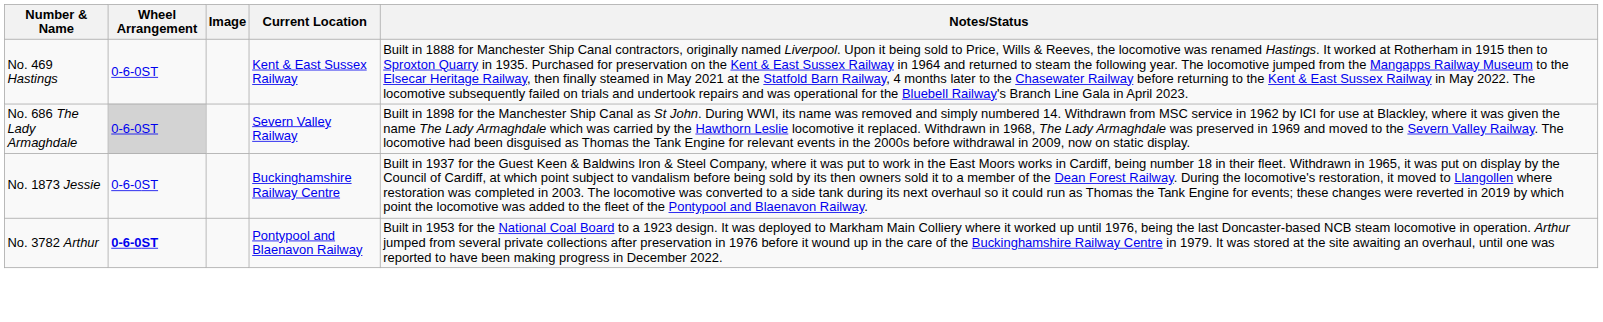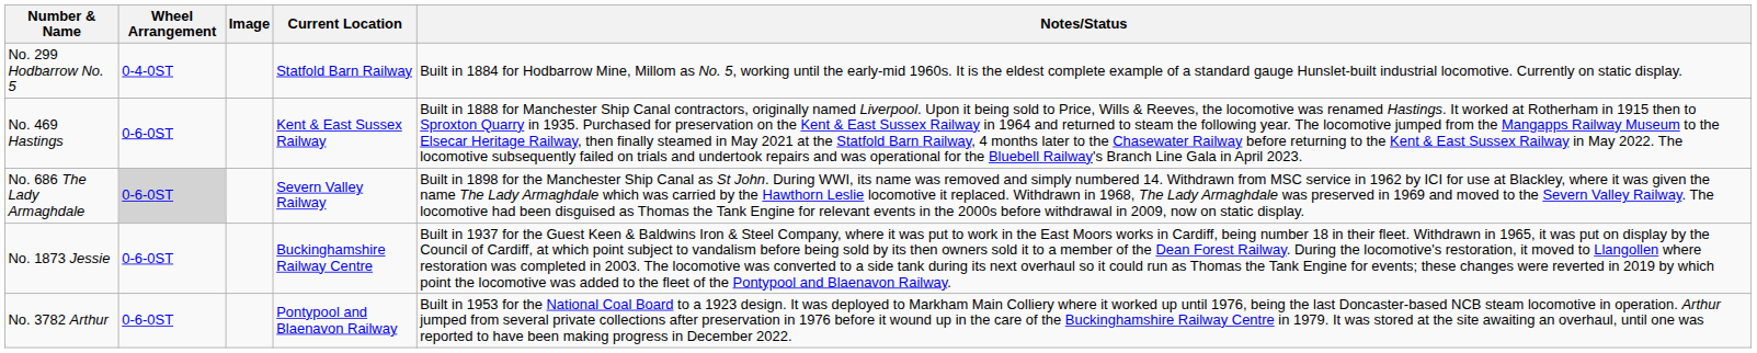+ row: No. 299 Hodbarrow No. 5 | 0-4-0ST | Statfold Barn Railway | Built in 1884 for Hodbarrow Mine, Millom as No. 5, working until the early-mid 1960s. It is the eldest complete example of a standard gauge Hunslet-built industrial locomotive. Currently on static display.
No. 3782 Arthur | Wheel Arrangement: bold -> normal
